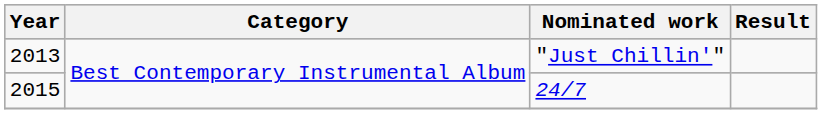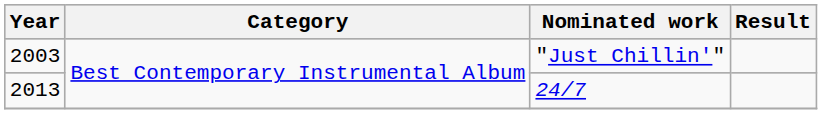"Just Chillin'" | Year: 2013 -> 2003
24/7 | Year: 2015 -> 2013
